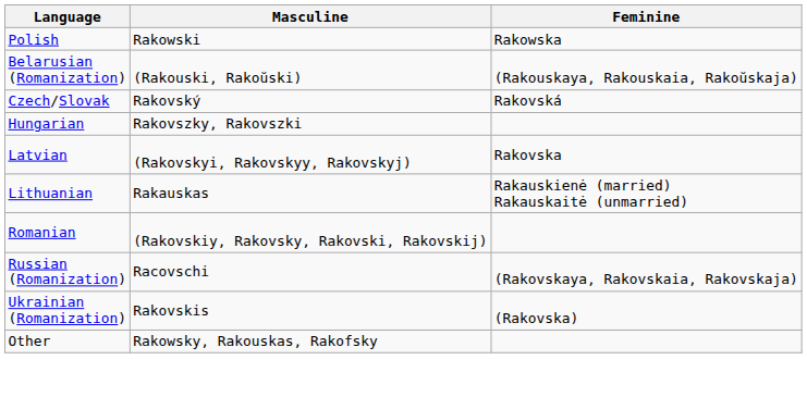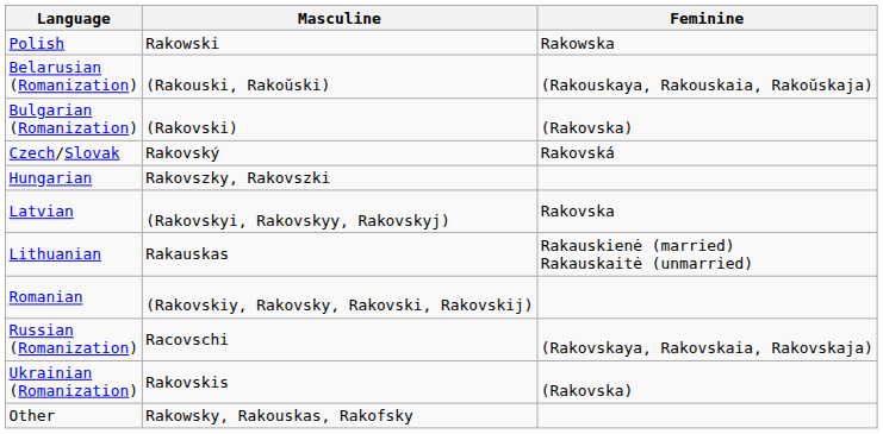+ row: Bulgarian (Romanization) | (Rakovski) | (Rakovska)
